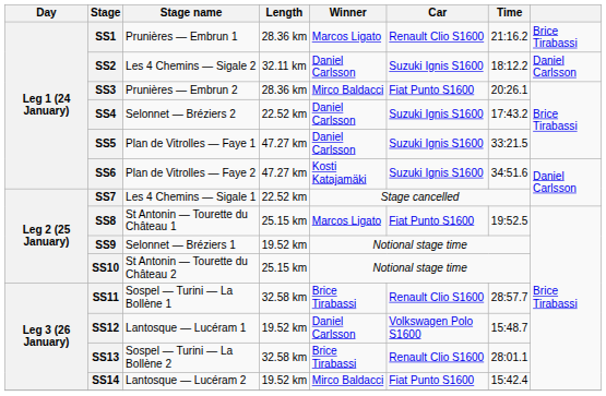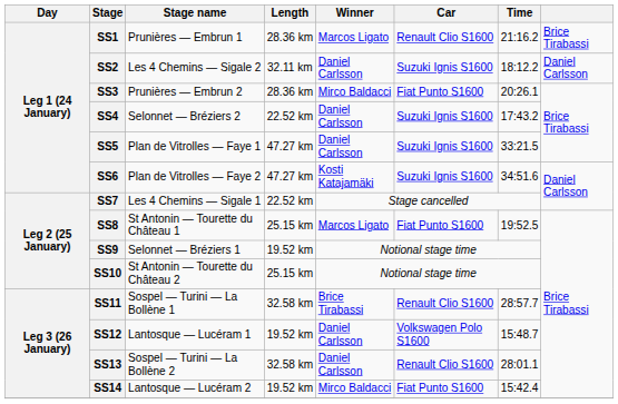SS13 | Winner: Brice Tirabassi -> Daniel Carlsson
